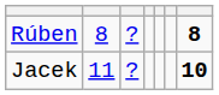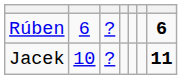Rúben | column 2: 8 -> 6
Rúben | column 7: 8 -> 6
Jacek | column 2: 11 -> 10
Jacek | column 7: 10 -> 11
